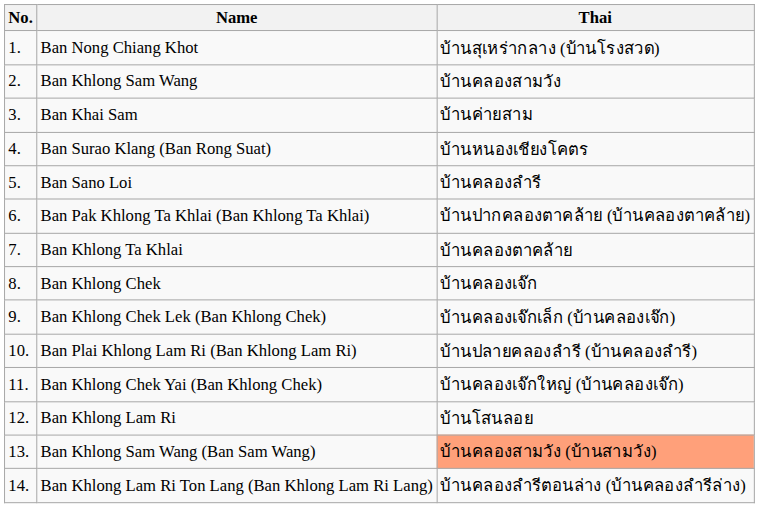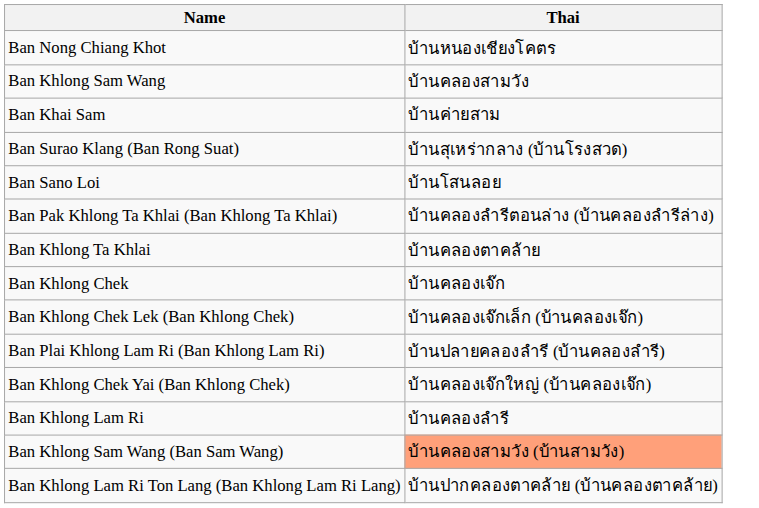- column: No. | 1. | 2. | 3. | 4. | 5. | 6. | 7. | 8. | 9. | 10. | 11. | 12. | 13. | 14.
Ban Nong Chiang Khot | Thai: บ้านสุเหร่ากลาง (บ้านโรงสวด) -> บ้านหนองเชียงโคตร
Ban Surao Klang (Ban Rong Suat) | Thai: บ้านหนองเชียงโคตร -> บ้านสุเหร่ากลาง (บ้านโรงสวด)
Ban Sano Loi | Thai: บ้านคลองลำรี -> บ้านโสนลอย
Ban Pak Khlong Ta Khlai (Ban Khlong Ta Khlai) | Thai: บ้านปากคลองตาคล้าย (บ้านคลองตาคล้าย) -> บ้านคลองลำรีตอนล่าง (บ้านคลองลำรีล่าง)
Ban Khlong Lam Ri | Thai: บ้านโสนลอย -> บ้านคลองลำรี
Ban Khlong Lam Ri Ton Lang (Ban Khlong Lam Ri Lang) | Thai: บ้านคลองลำรีตอนล่าง (บ้านคลองลำรีล่าง) -> บ้านปากคลองตาคล้าย (บ้านคลองตาคล้าย)
